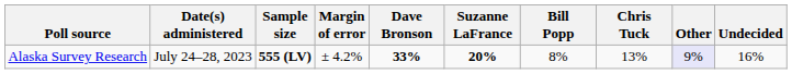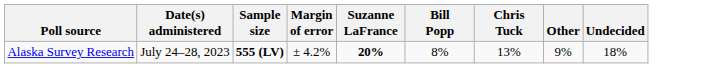- column: Dave Bronson | 33%
Alaska Survey Research | Other: lavender background -> no background
Alaska Survey Research | Undecided: 16% -> 18%
